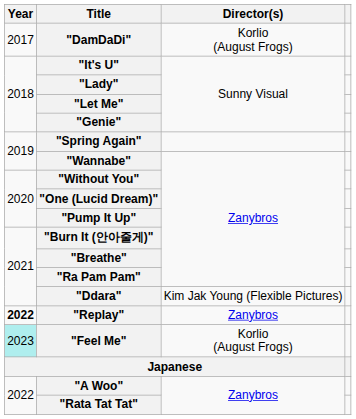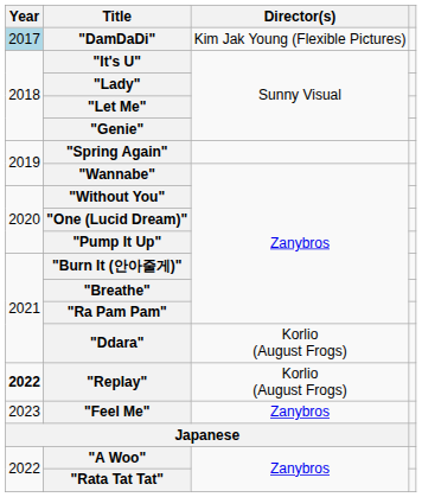"DamDaDi" | Year: no background -> lightblue background
"DamDaDi" | Director(s): Korlio (August Frogs) -> Kim Jak Young (Flexible Pictures)
"Ddara" | Director(s): Kim Jak Young (Flexible Pictures) -> Korlio (August Frogs)
"Replay" | Director(s): Zanybros -> Korlio (August Frogs)
"Feel Me" | Year: paleturquoise background -> no background
"Feel Me" | Director(s): Korlio (August Frogs) -> Zanybros
